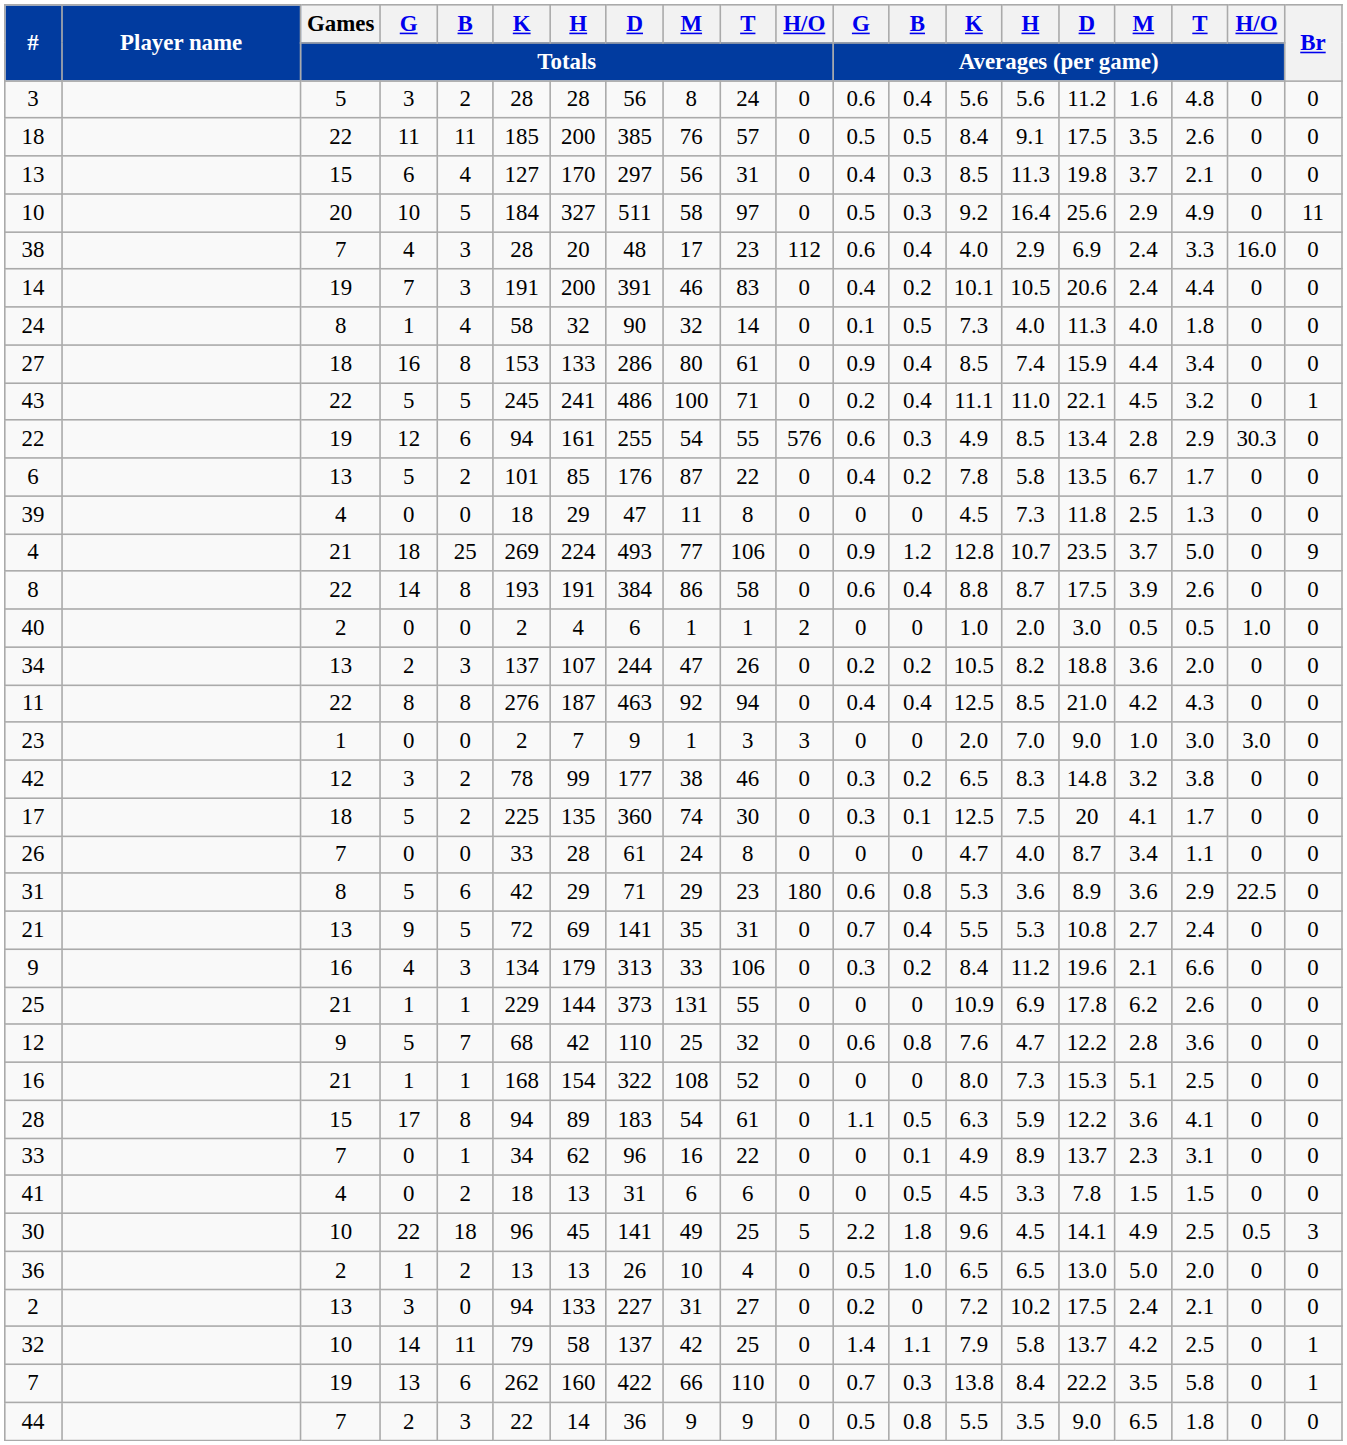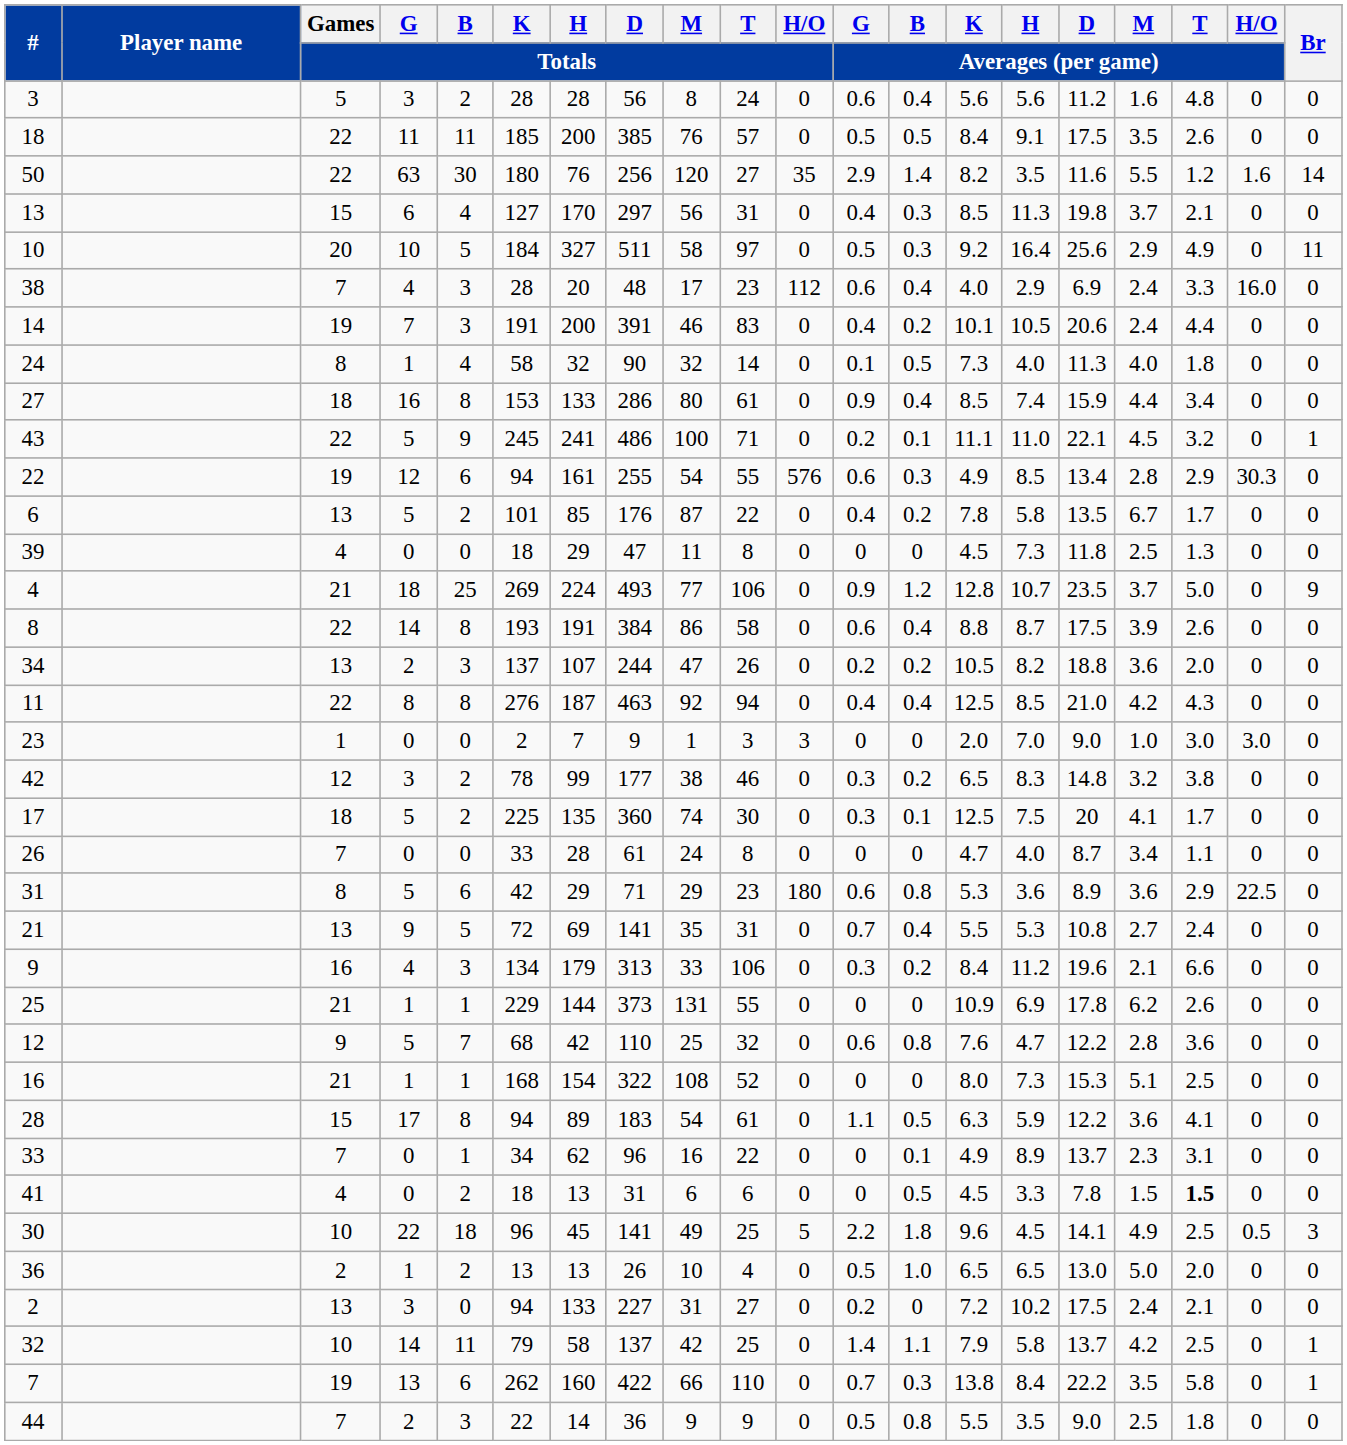+ row: 50 | 22 | 63 | 30 | 180 | 76 | 256 | 120 | 27 | 35 | 2.9 | 1.4 | 8.2 | 3.5 | 11.6 | 5.5 | 1.2 | 1.6 | 14
43 | B / Totals: 5 -> 9
43 | B / Averages (per game): 0.4 -> 0.1
- row: 40 | 2 | 0 | 0 | 2 | 4 | 6 | 1 | 1 | 2 | 0 | 0 | 1.0 | 2.0 | 3.0 | 0.5 | 0.5 | 1.0 | 0
41 | T / Averages (per game): normal -> bold
44 | M / Averages (per game): 6.5 -> 2.5
